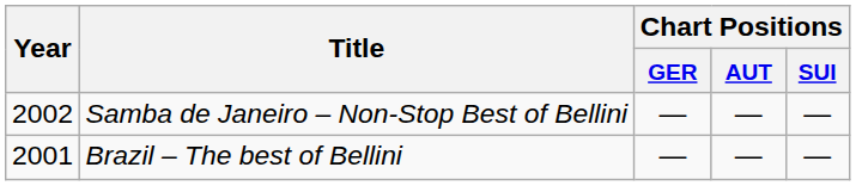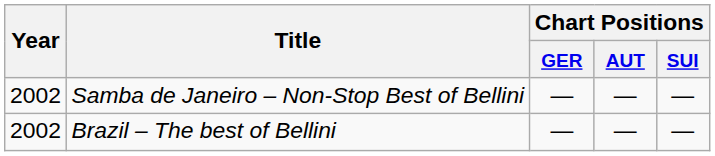Brazil – The best of Bellini | Year: 2001 -> 2002
